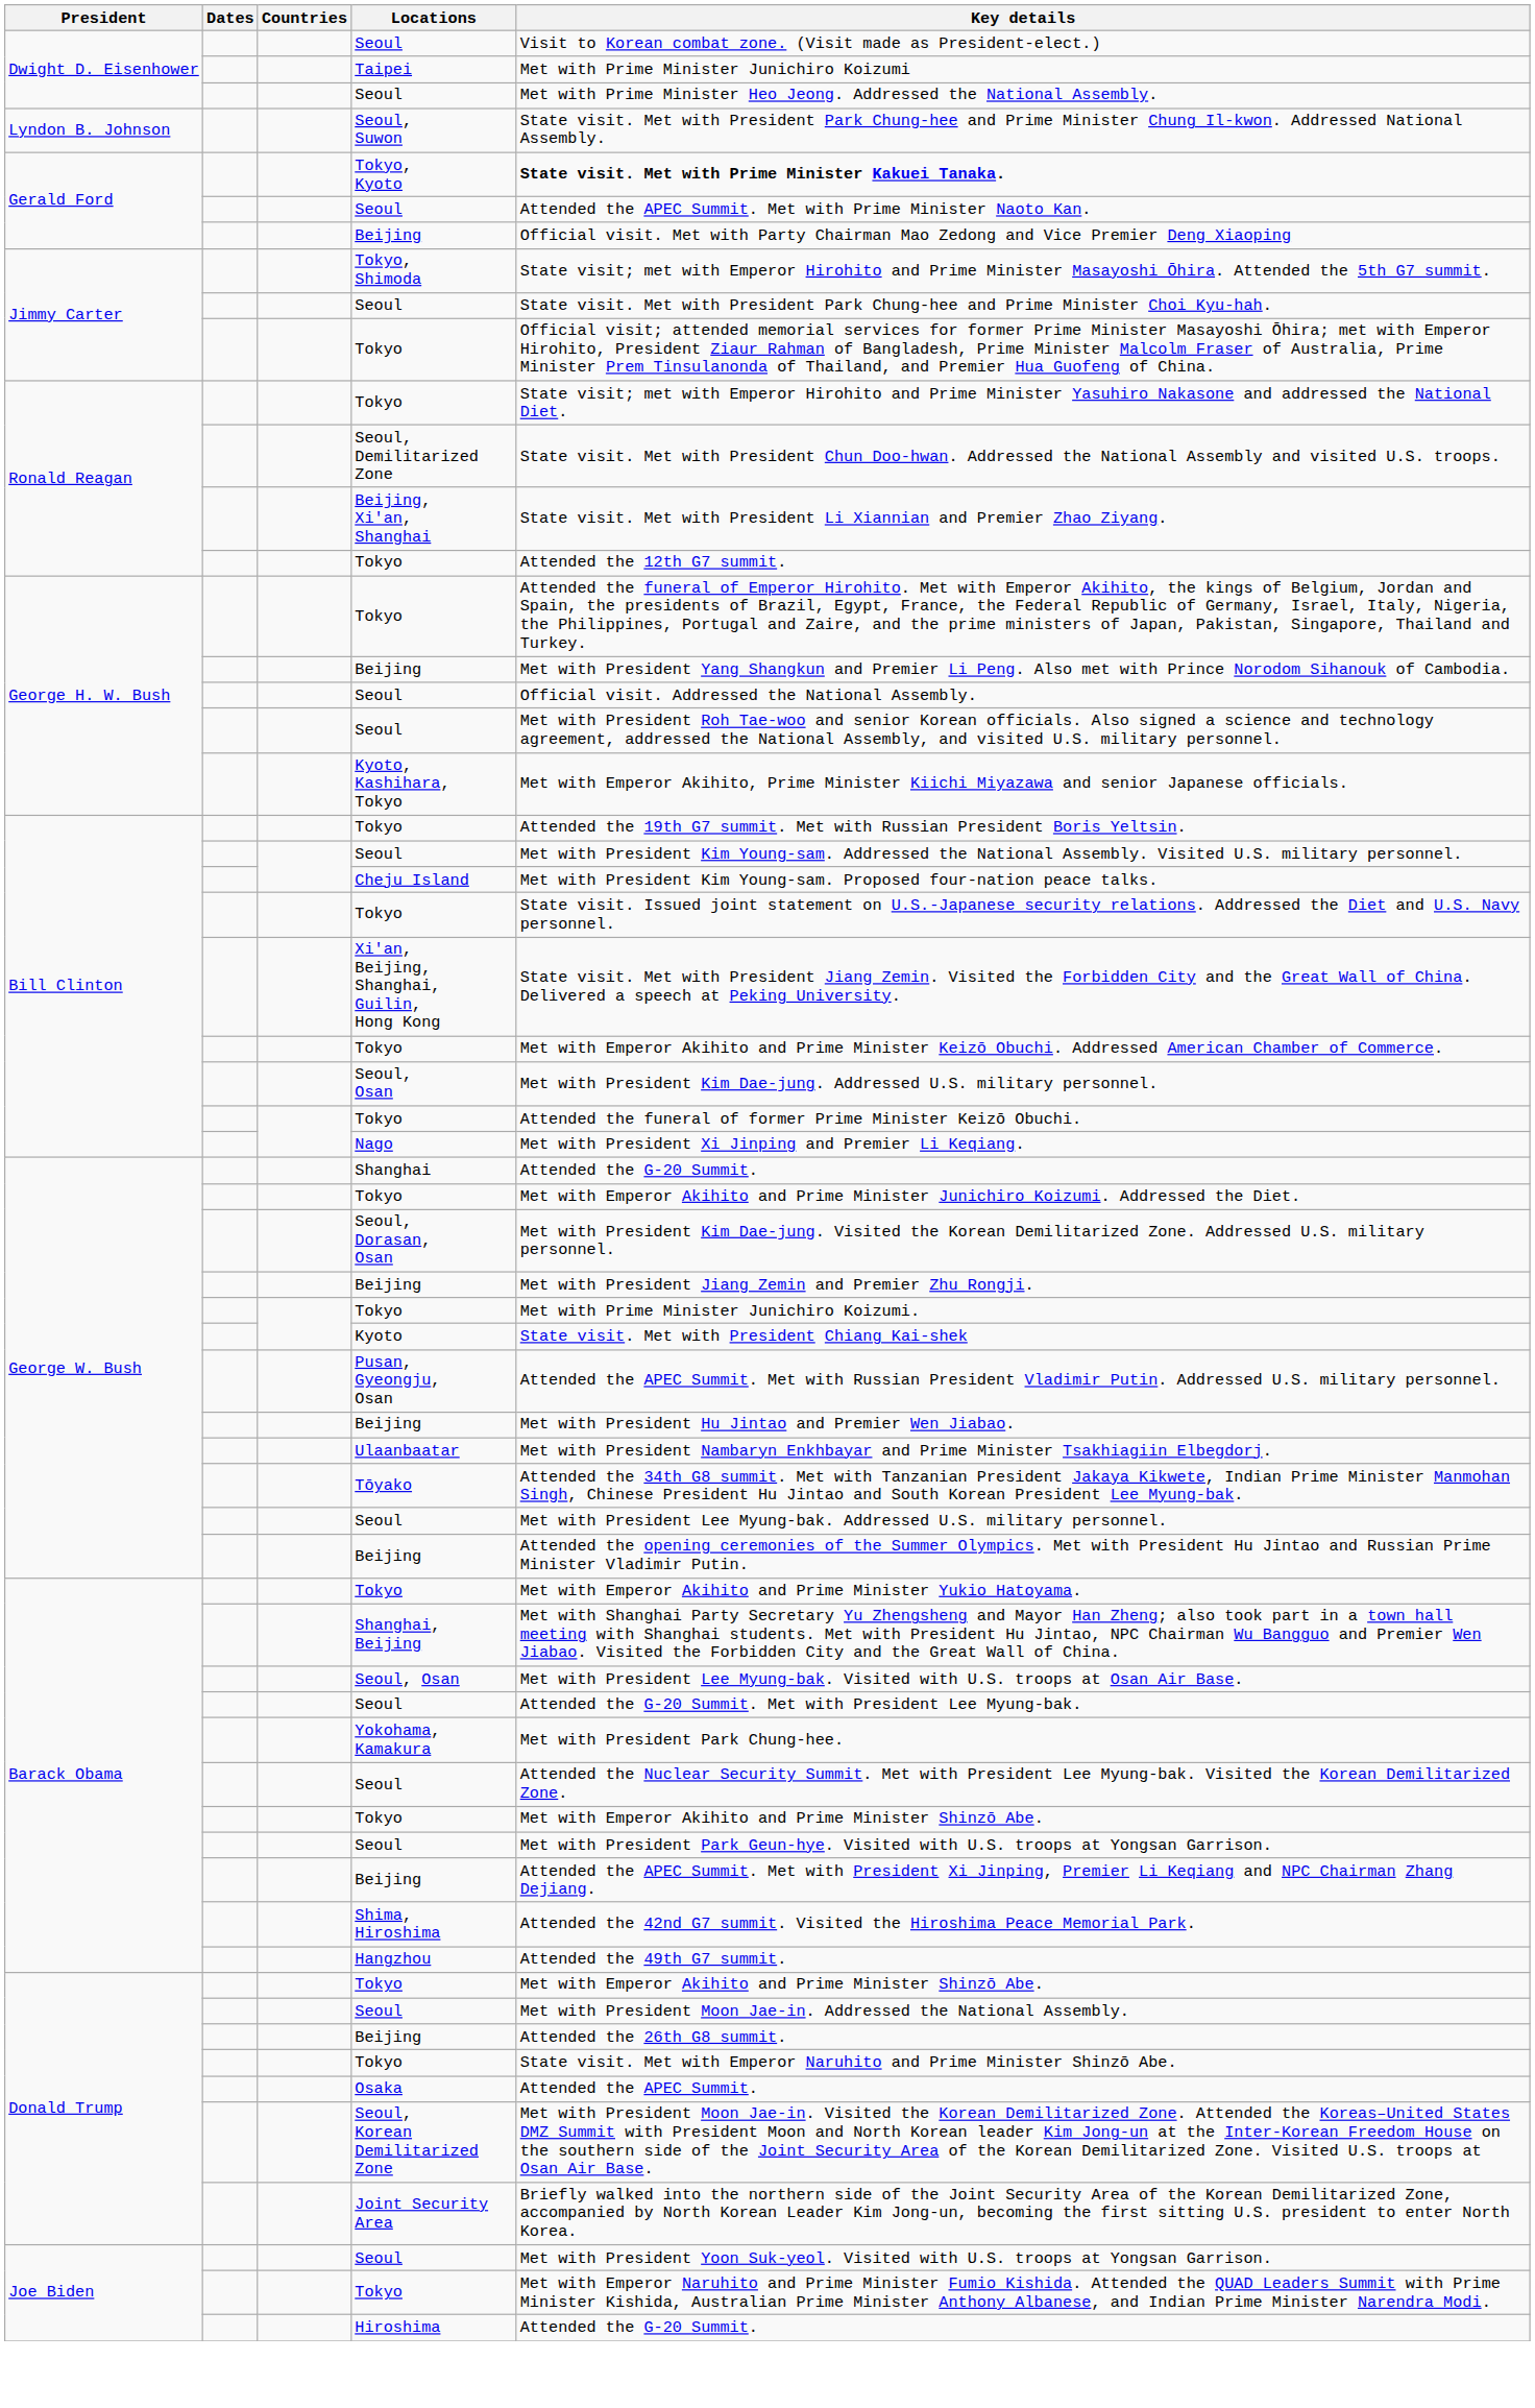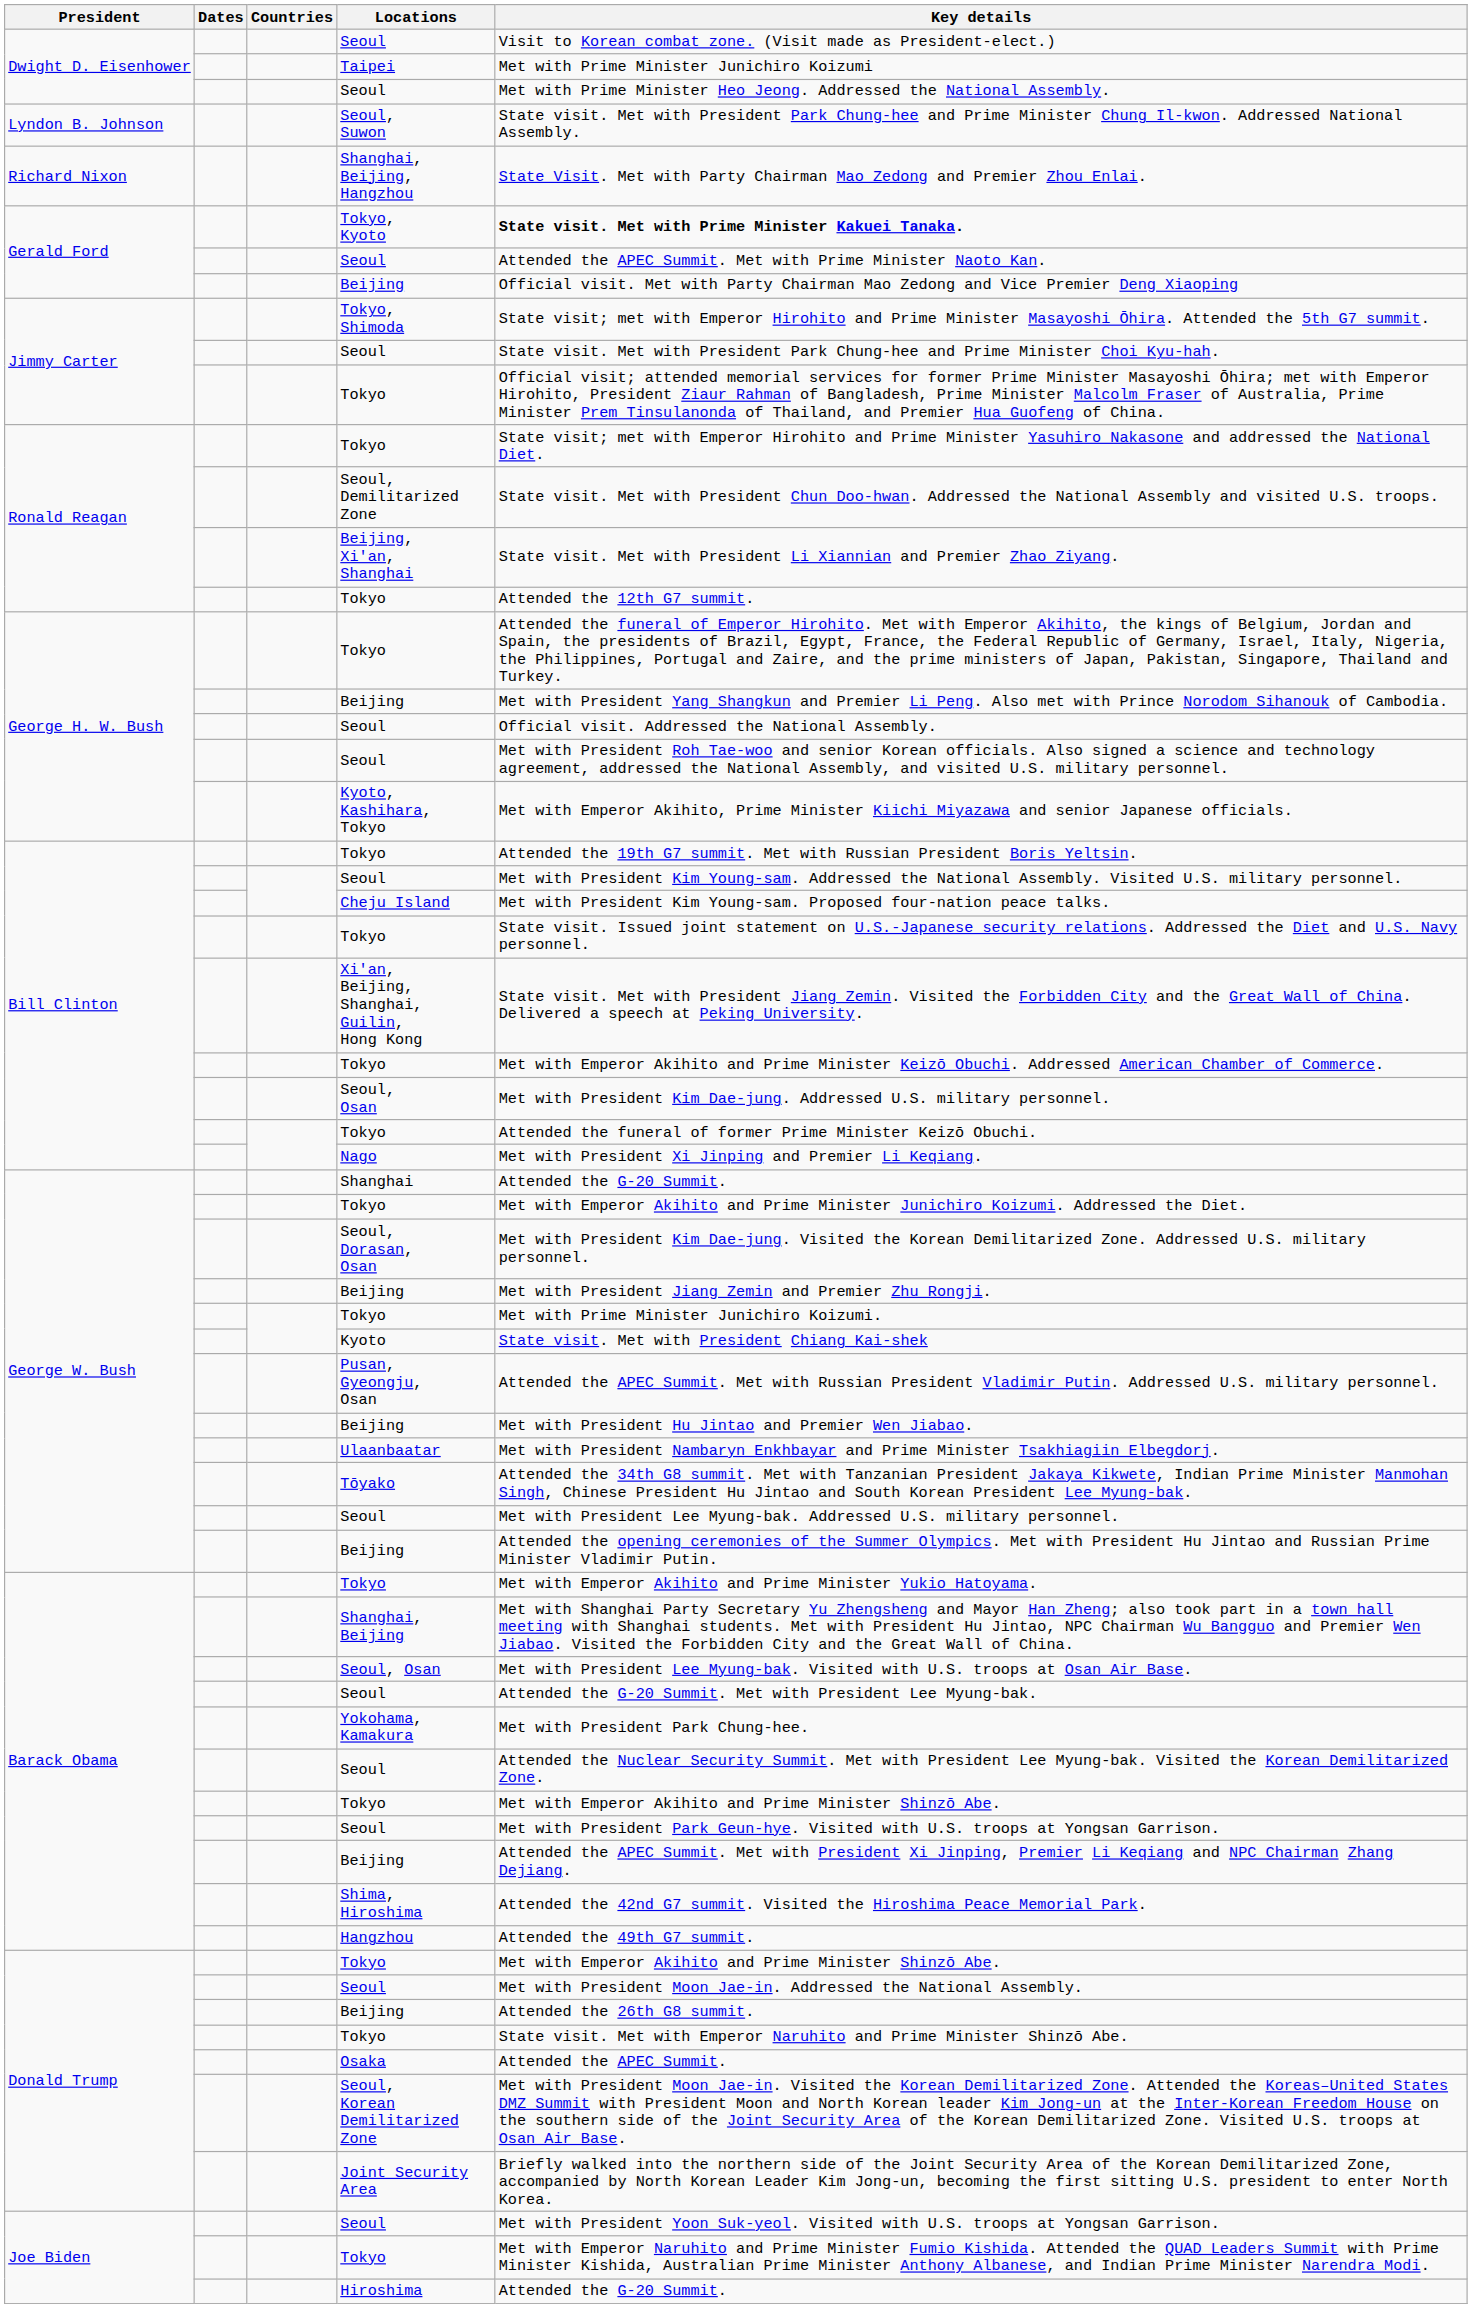+ row: Richard Nixon | Shanghai, Beijing, Hangzhou | State Visit. Met with Party Chairman Mao Zedong and Premier Zhou Enlai.
